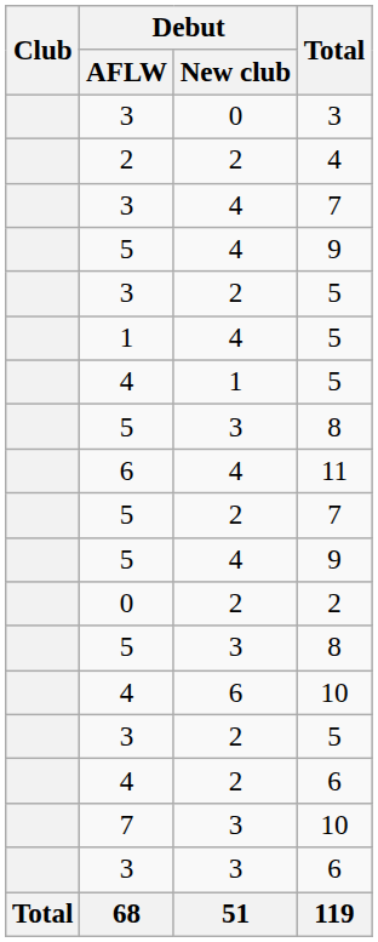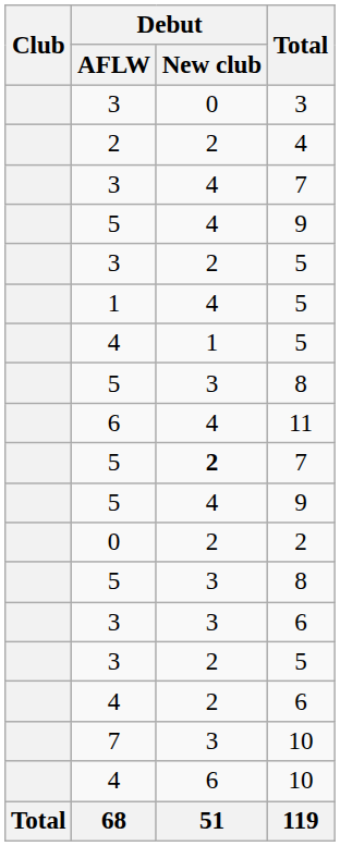5 / 7 | Debut / New club: normal -> bold
rows swapped: 3 / 6 <-> 4 / 10
